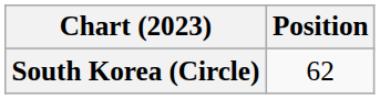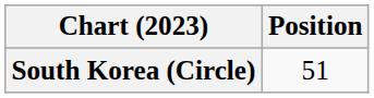South Korea (Circle) | Position: 62 -> 51
